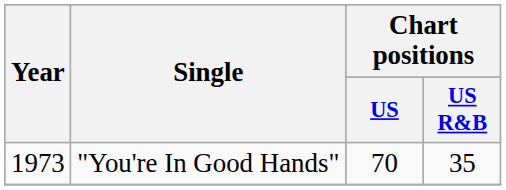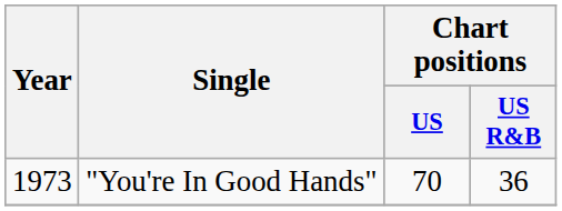"You're In Good Hands" | Chart positions / US R&B: 35 -> 36
